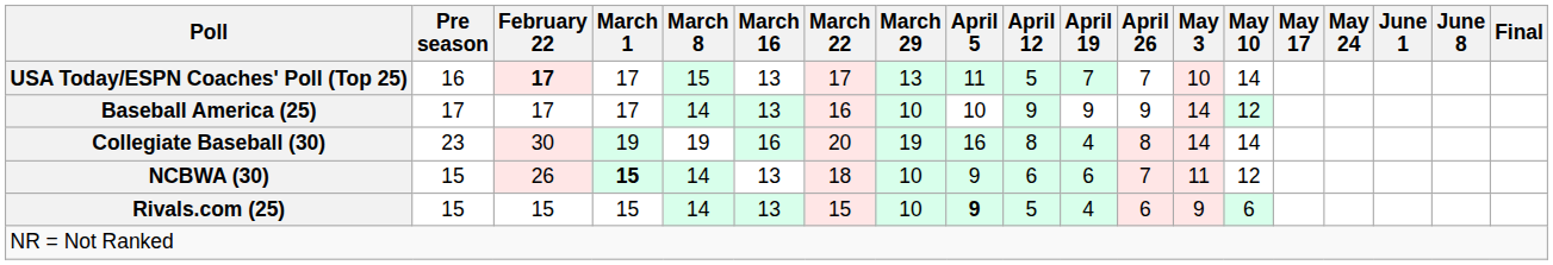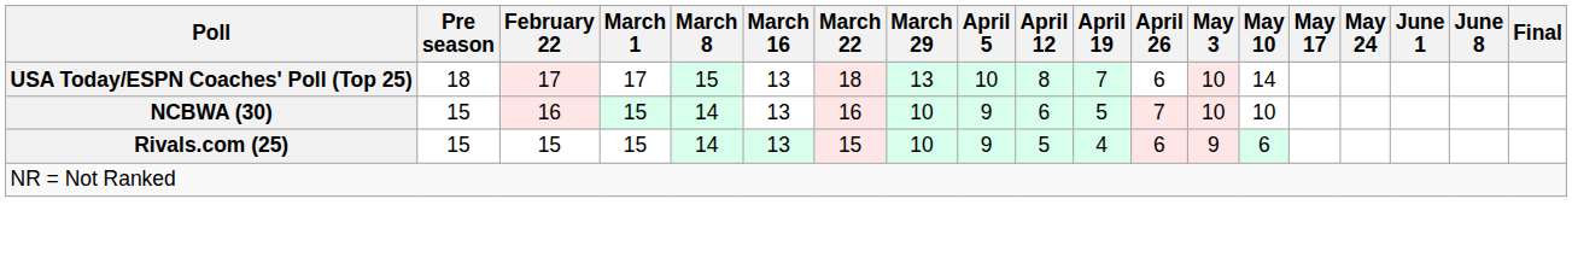USA Today/ESPN Coaches' Poll (Top 25) | Pre season: 16 -> 18
USA Today/ESPN Coaches' Poll (Top 25) | February 22: bold -> normal
USA Today/ESPN Coaches' Poll (Top 25) | March 22: 17 -> 18
USA Today/ESPN Coaches' Poll (Top 25) | April 5: 11 -> 10
USA Today/ESPN Coaches' Poll (Top 25) | April 12: 5 -> 8
USA Today/ESPN Coaches' Poll (Top 25) | April 26: 7 -> 6
- row: Baseball America (25) | 17 | 17 | 17 | 14 | 13 | 16 | 10 | 10 | 9 | 9 | 9 | 14 | 12
- row: Collegiate Baseball (30) | 23 | 30 | 19 | 19 | 16 | 20 | 19 | 16 | 8 | 4 | 8 | 14 | 14
NCBWA (30) | February 22: 26 -> 16
NCBWA (30) | March 1: bold -> normal
NCBWA (30) | March 22: 18 -> 16
NCBWA (30) | April 19: 6 -> 5
NCBWA (30) | May 3: 11 -> 10
NCBWA (30) | May 10: 12 -> 10
Rivals.com (25) | April 5: bold -> normal
